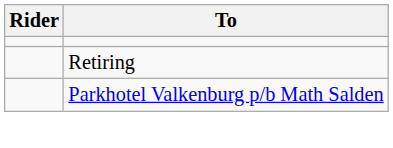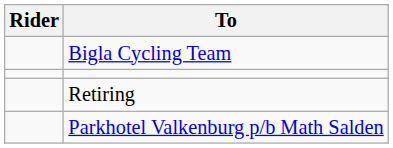+ row: Bigla Cycling Team
